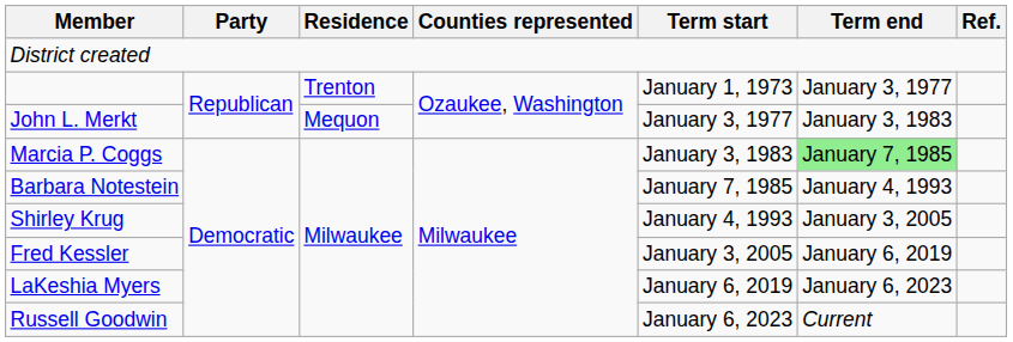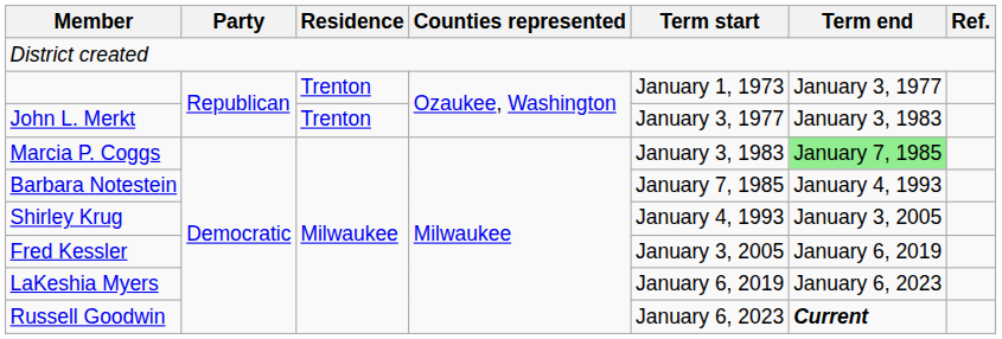John L. Merkt | Residence: Mequon -> Trenton
Russell Goodwin | Term end: normal -> bold
